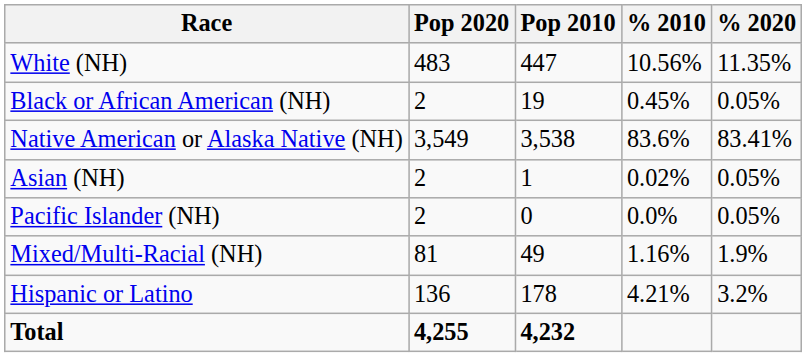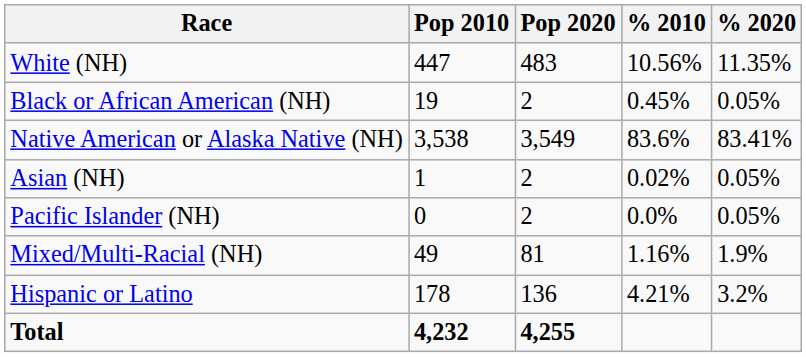columns swapped: Pop 2010 <-> Pop 2020
